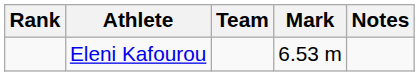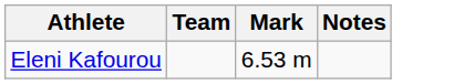- column: Rank
